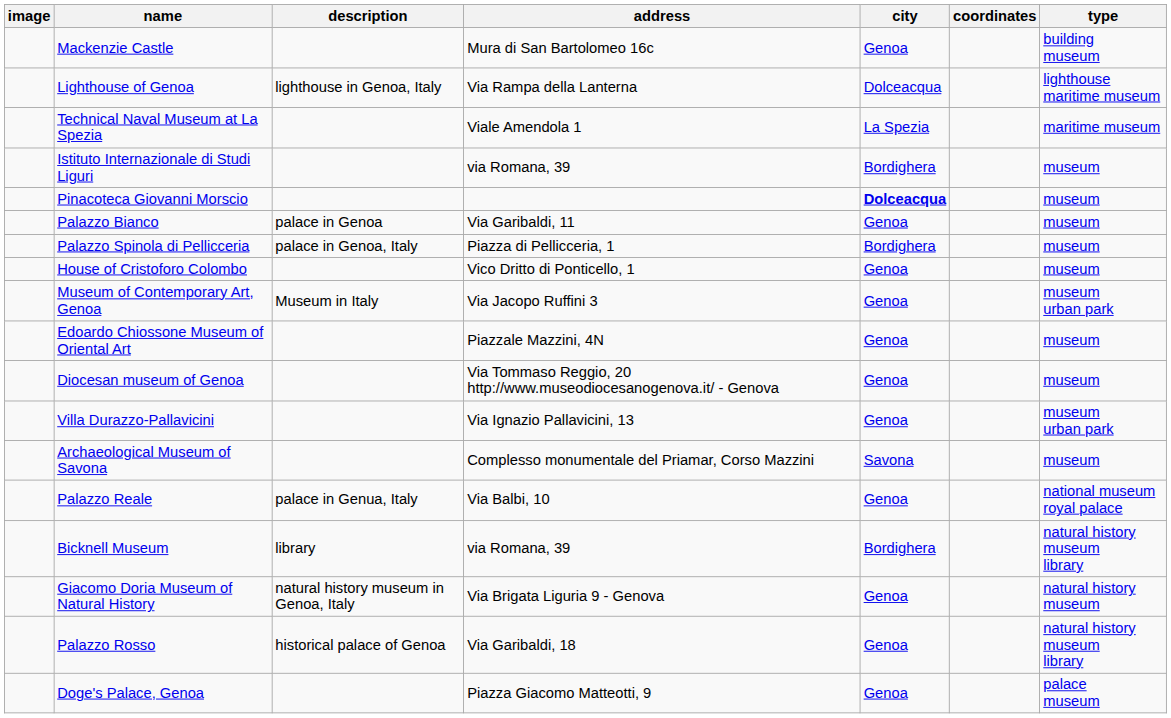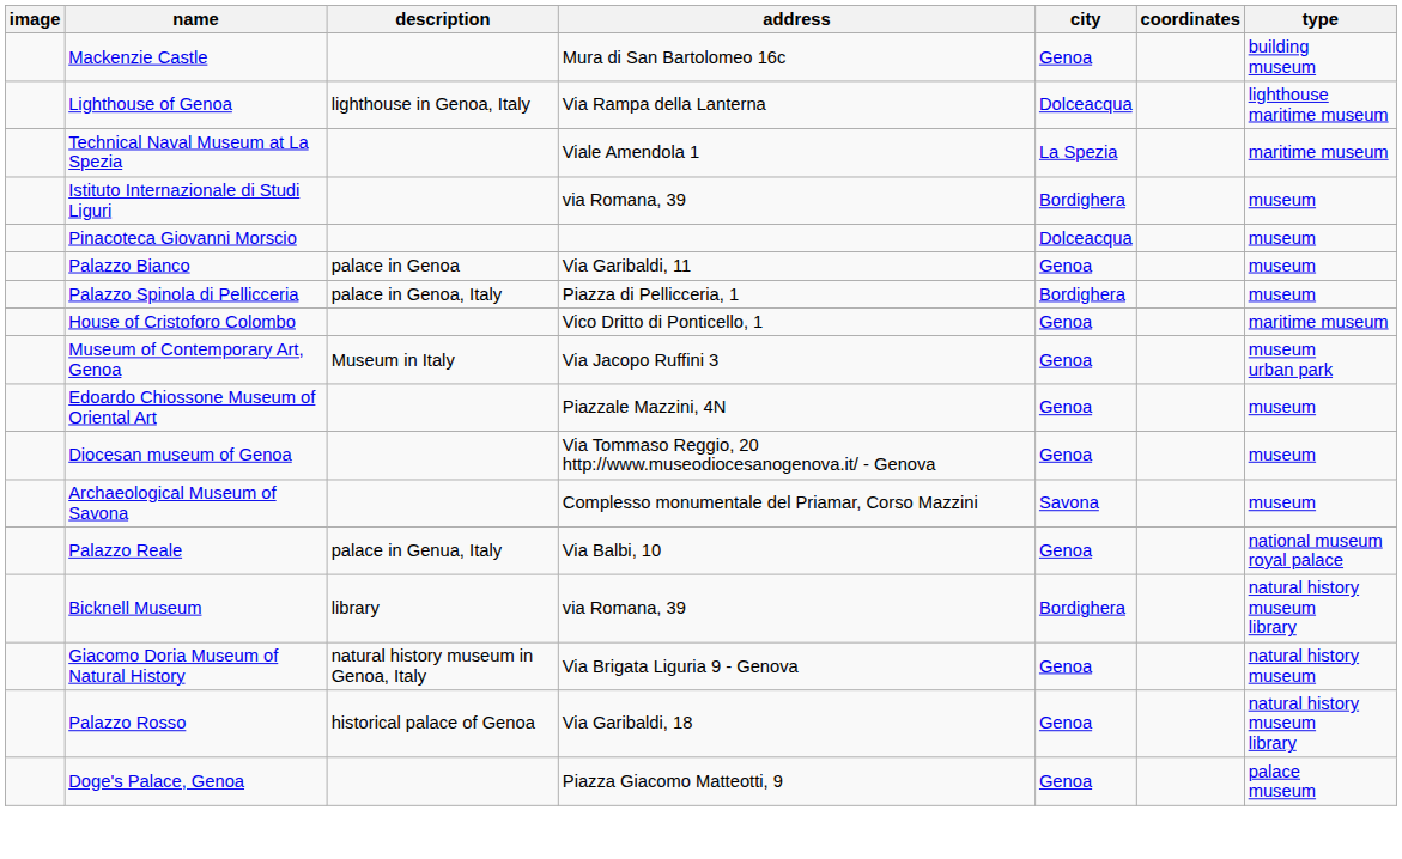Pinacoteca Giovanni Morscio | city: bold -> normal
House of Cristoforo Colombo | type: museum -> maritime museum
- row: Villa Durazzo-Pallavicini | Via Ignazio Pallavicini, 13 | Genoa | museum urban park
